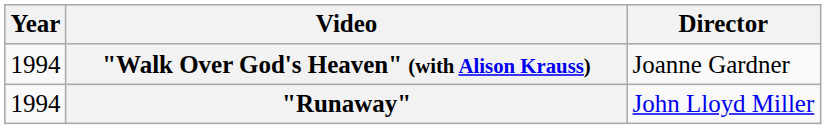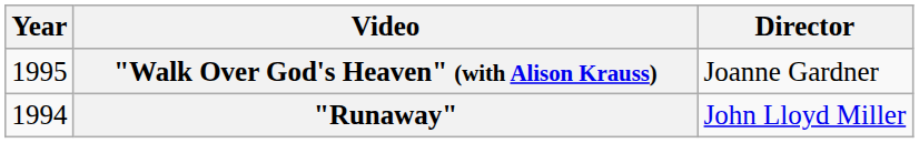"Walk Over God's Heaven" (with Alison Krauss) | Year: 1994 -> 1995
